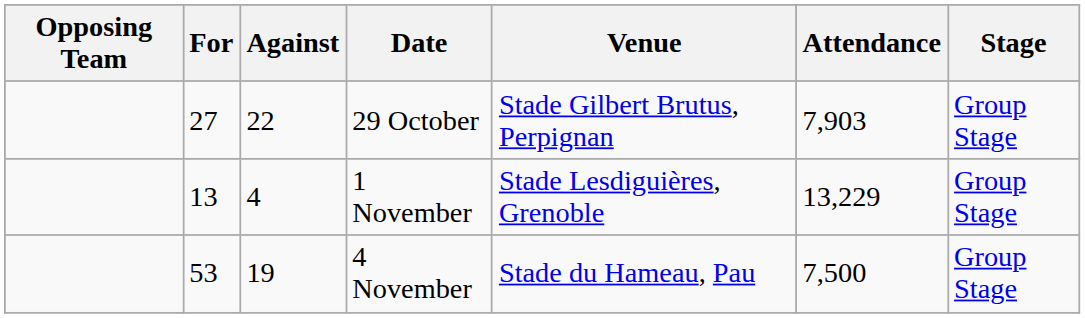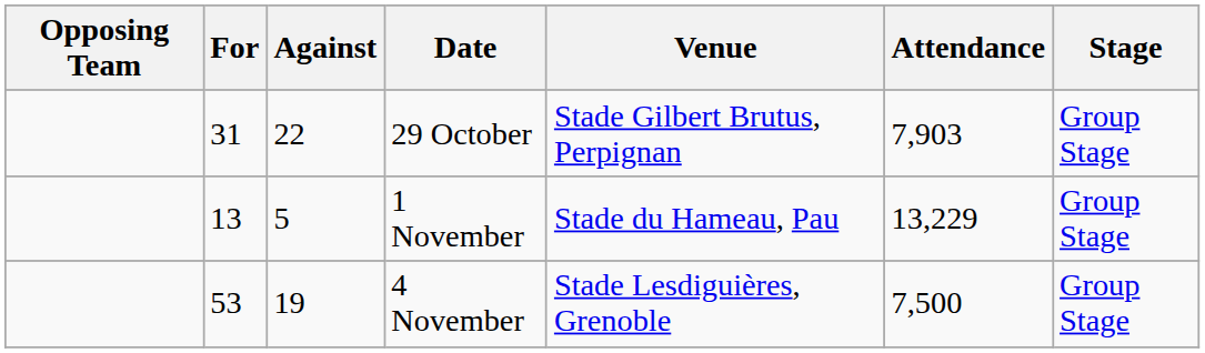29 October | For: 27 -> 31
1 November | Against: 4 -> 5
1 November | Venue: Stade Lesdiguières, Grenoble -> Stade du Hameau, Pau
4 November | Venue: Stade du Hameau, Pau -> Stade Lesdiguières, Grenoble
